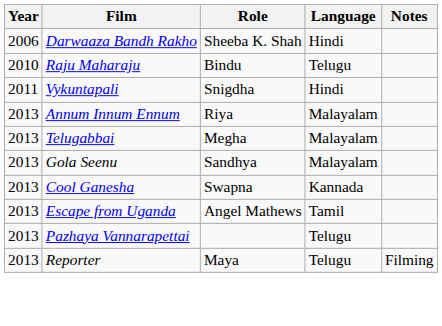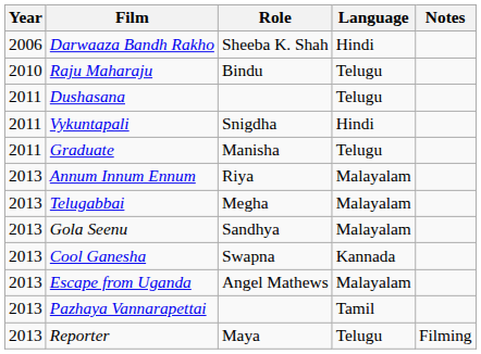+ row: 2011 | Dushasana | Telugu
+ row: 2011 | Graduate | Manisha | Telugu
Escape from Uganda | Language: Tamil -> Malayalam
Pazhaya Vannarapettai | Language: Telugu -> Tamil
